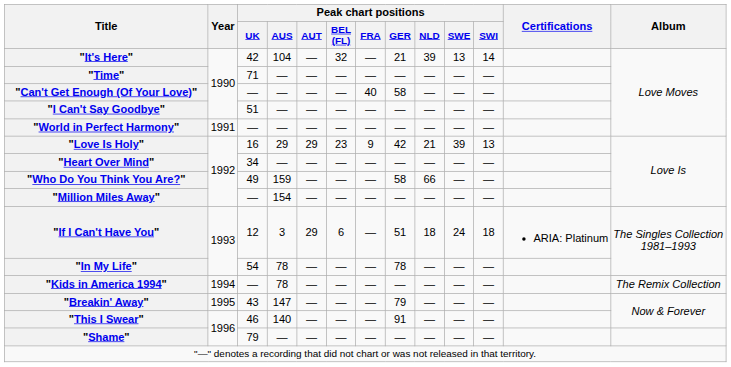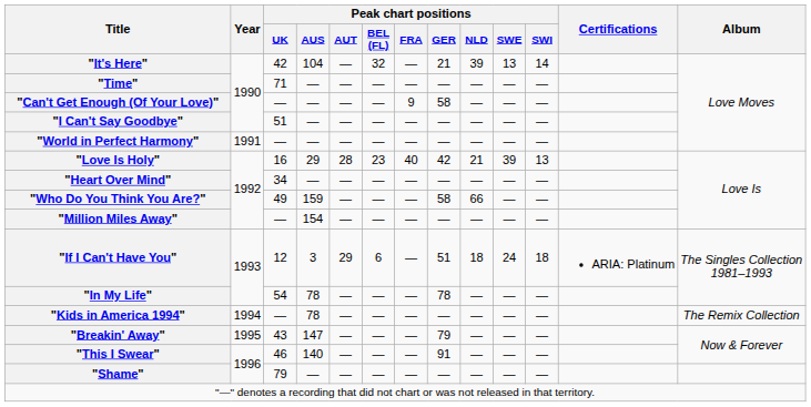"Can't Get Enough (Of Your Love)" | Peak chart positions / FRA: 40 -> 9
"Love Is Holy" | Peak chart positions / AUT: 29 -> 28
"Love Is Holy" | Peak chart positions / FRA: 9 -> 40
